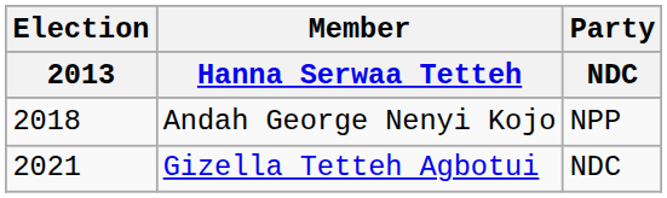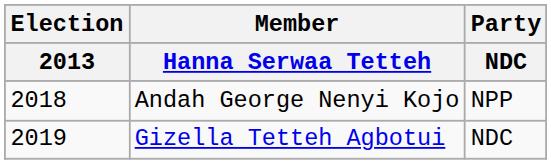Gizella Tetteh Agbotui | Election / 2013: 2021 -> 2019
